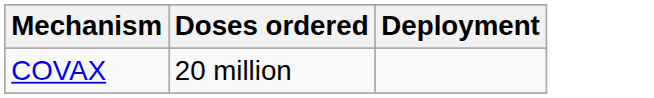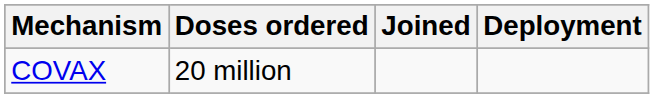+ column: Joined
